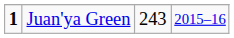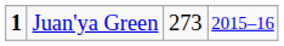Juan'ya Green | column 3: 243 -> 273
